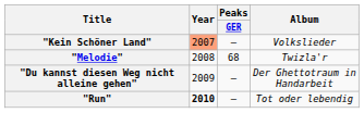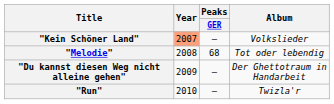"Melodie" | Album: Twizla'r -> Tot oder lebendig
"Run" | Year: bold -> normal
"Run" | Album: Tot oder lebendig -> Twizla'r
